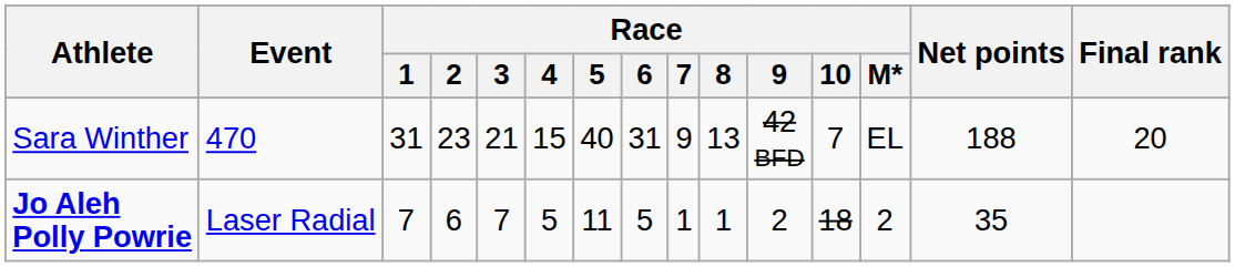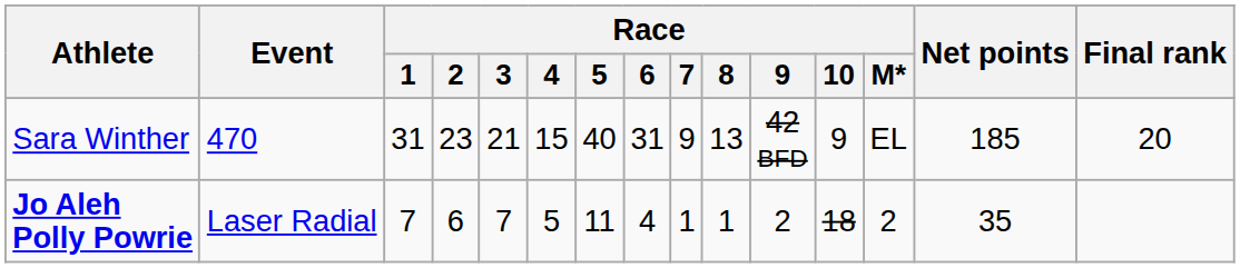Sara Winther | Race / 10: 7 -> 9
Sara Winther | Net points: 188 -> 185
Jo Aleh Polly Powrie | Race / 6: 5 -> 4
